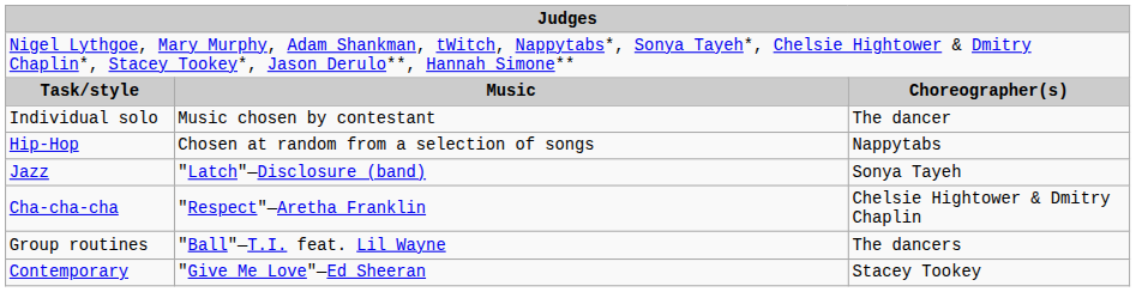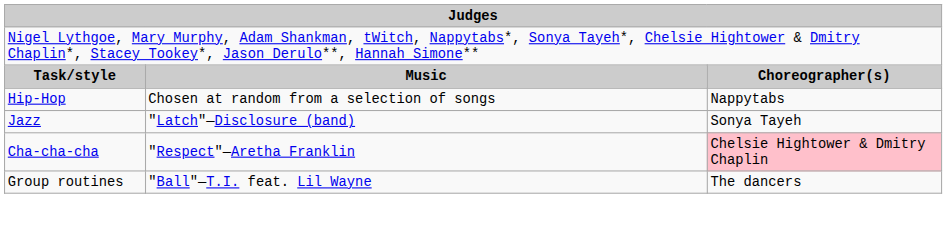- row: Individual solo | Music chosen by contestant | The dancer
Cha-cha-cha | column 3: no background -> pink background
- row: Contemporary | "Give Me Love"—Ed Sheeran | Stacey Tookey
